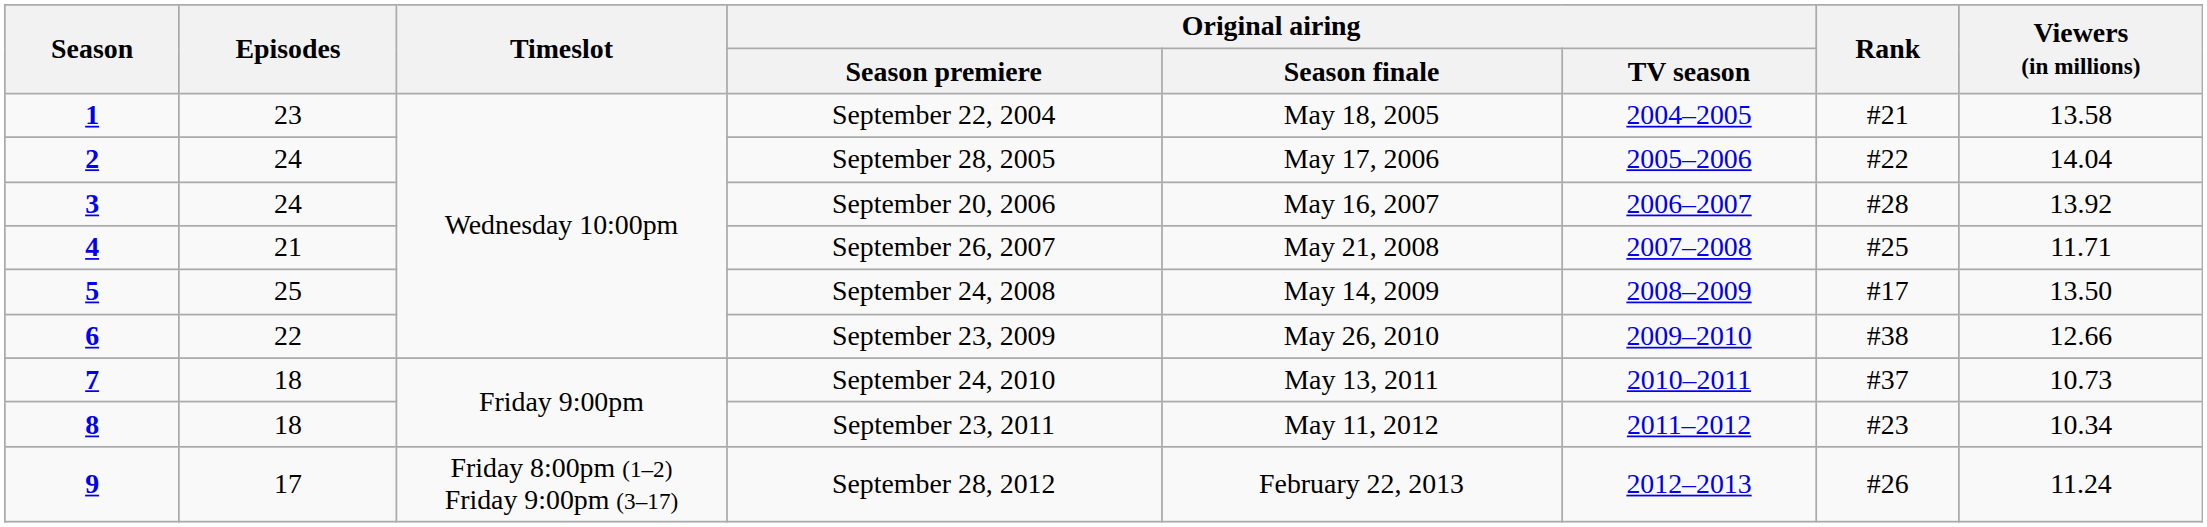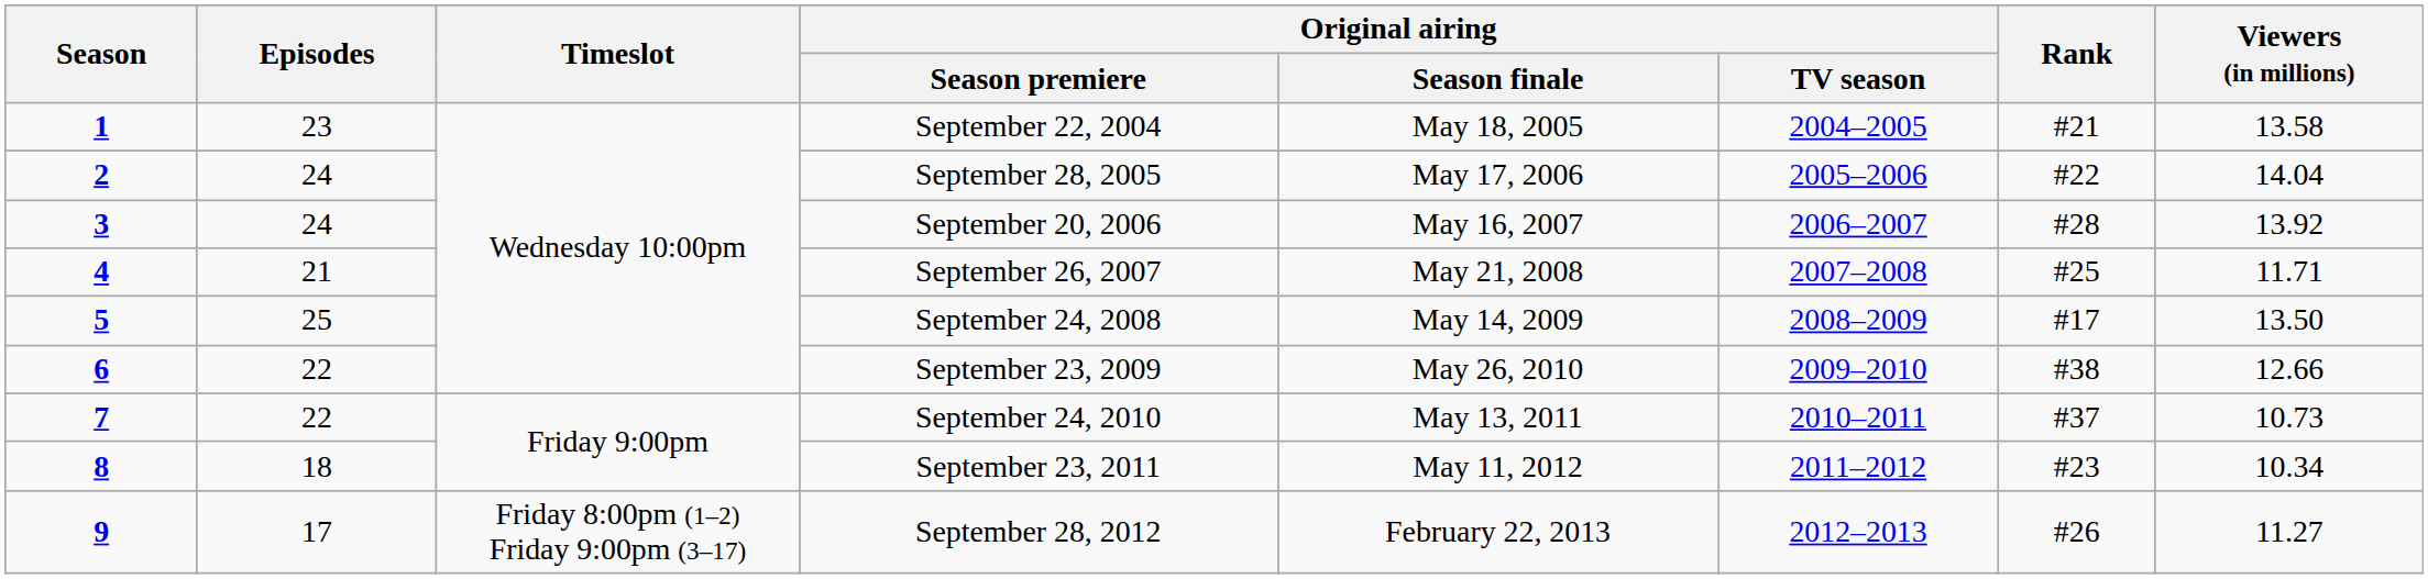7 | Episodes: 18 -> 22
9 | Viewers (in millions): 11.24 -> 11.27
